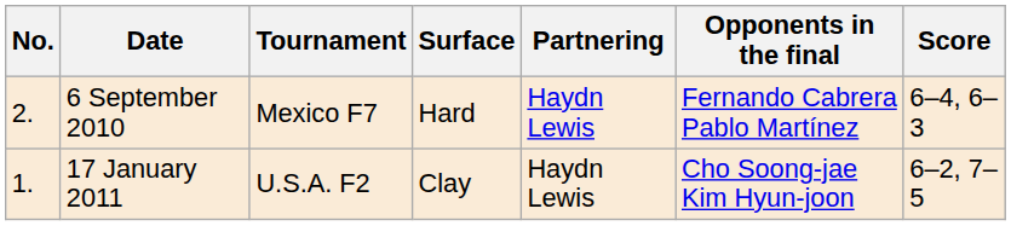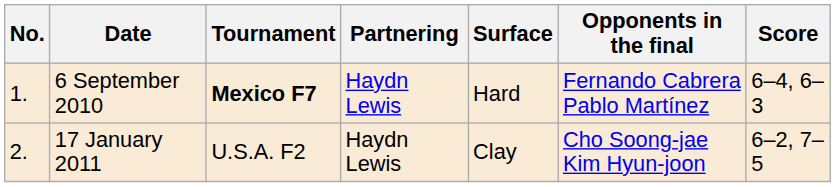columns swapped: Surface <-> Partnering
6 September 2010 | No.: 2. -> 1.
6 September 2010 | Tournament: normal -> bold
17 January 2011 | No.: 1. -> 2.
